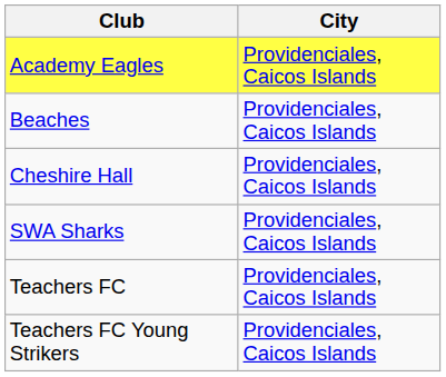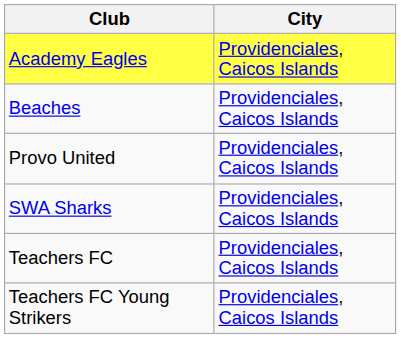- row: Cheshire Hall | Providenciales, Caicos Islands
+ row: Provo United | Providenciales, Caicos Islands
